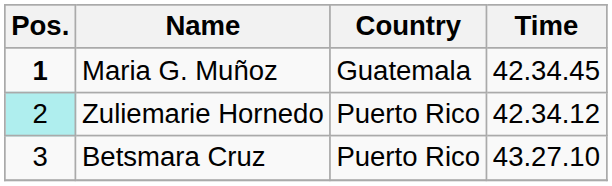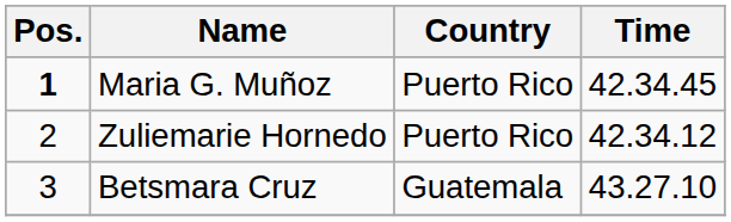Maria G. Muñoz | Country: Guatemala -> Puerto Rico
Zuliemarie Hornedo | Pos.: paleturquoise background -> no background
Betsmara Cruz | Country: Puerto Rico -> Guatemala
